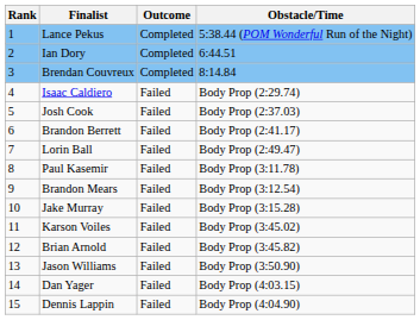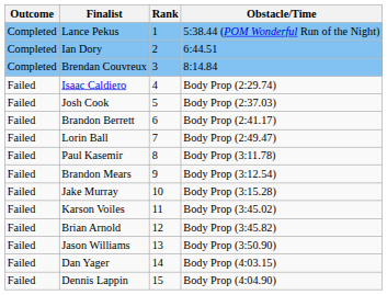columns swapped: Rank <-> Outcome
